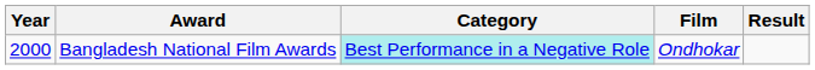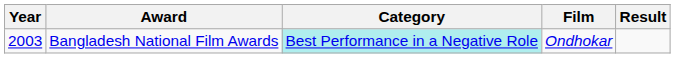Bangladesh National Film Awards | Year: 2000 -> 2003
